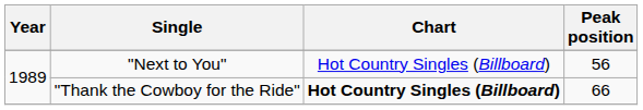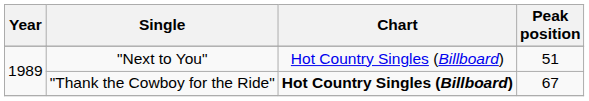"Next to You" | Peak position: 56 -> 51
"Thank the Cowboy for the Ride" | Peak position: 66 -> 67
